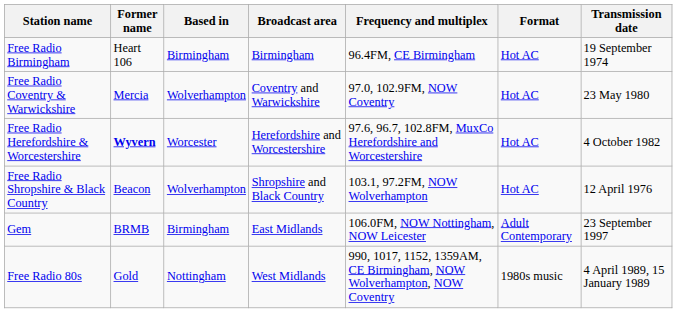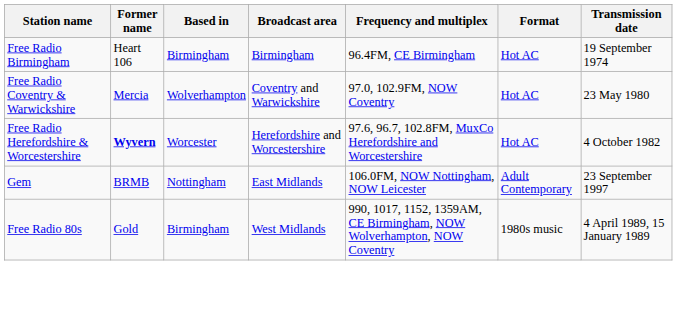- row: Free Radio Shropshire & Black Country | Beacon | Wolverhampton | Shropshire and Black Country | 103.1, 97.2FM, NOW Wolverhampton | Hot AC | 12 April 1976
Gem | Based in: Birmingham -> Nottingham
Free Radio 80s | Based in: Nottingham -> Birmingham
